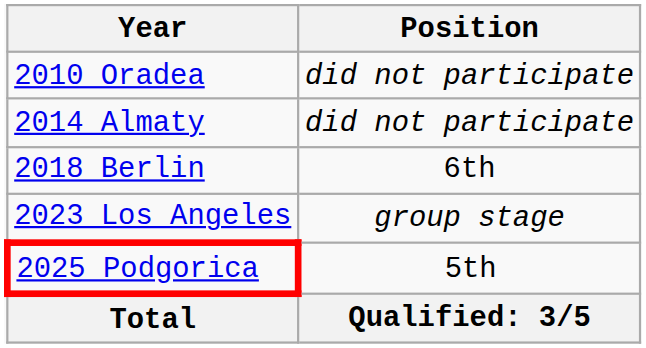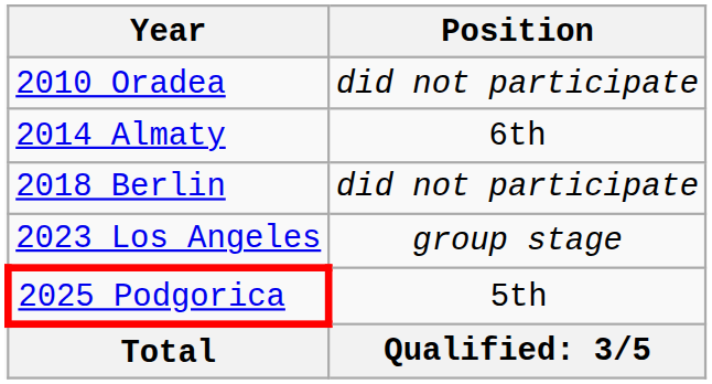2014 Almaty | Position: did not participate -> 6th
2018 Berlin | Position: 6th -> did not participate
